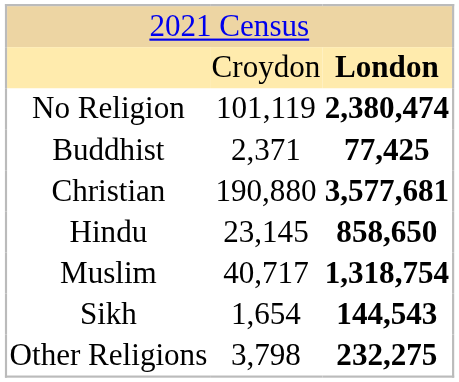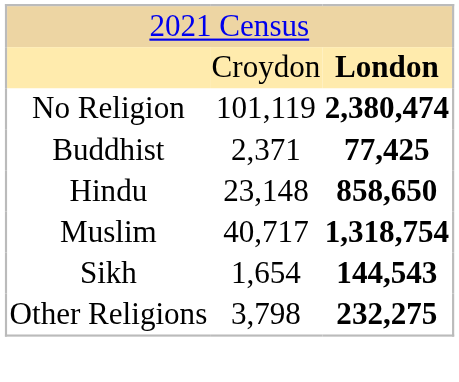- row: Christian | 190,880 | 3,577,681
Hindu | column 2: 23,145 -> 23,148
